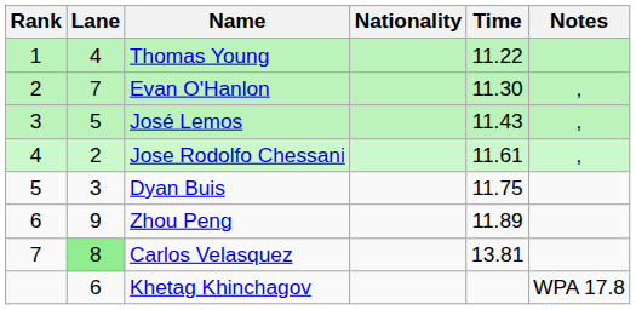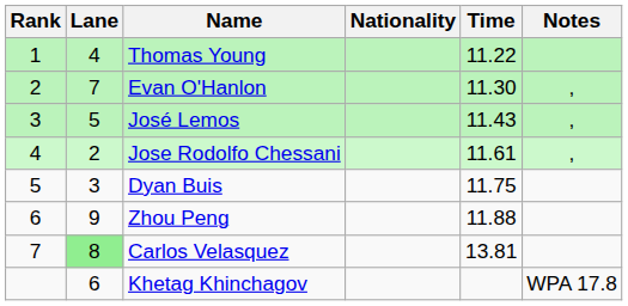Zhou Peng | Time: 11.89 -> 11.88
